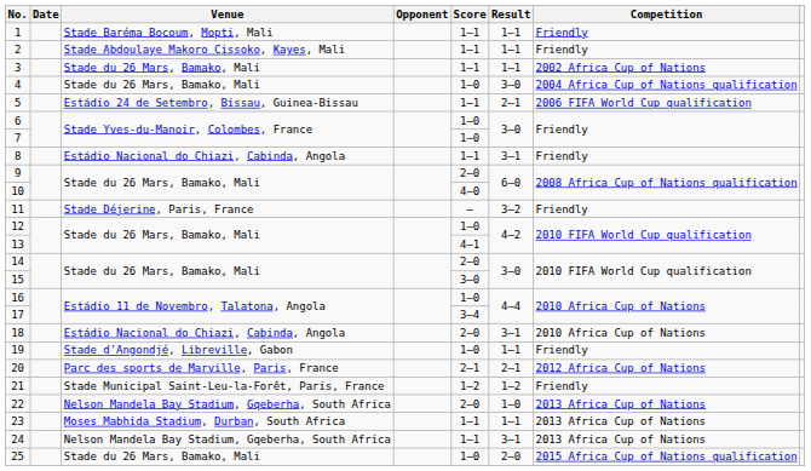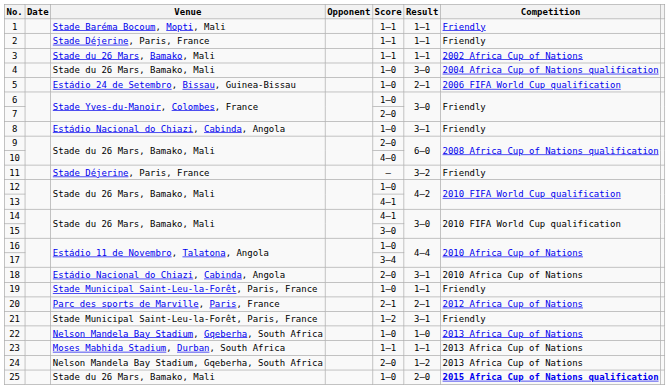2 | Venue: Stade Abdoulaye Makoro Cissoko, Kayes, Mali -> Stade Déjerine, Paris, France
5 | Score: 1–1 -> 1–0
7 | Score: 1–0 -> 2–0
8 | Score: 1–1 -> 1–0
14 | Score: 2–0 -> 4–1
19 | Venue: Stade d'Angondjé, Libreville, Gabon -> Stade Municipal Saint-Leu-la-Forêt, Paris, France
21 | Result: 1–2 -> 3–1
22 | Score: 2–0 -> 1–0
24 | Score: 1–1 -> 2–0
24 | Result: 3–1 -> 1–2
25 | Competition: normal -> bold
